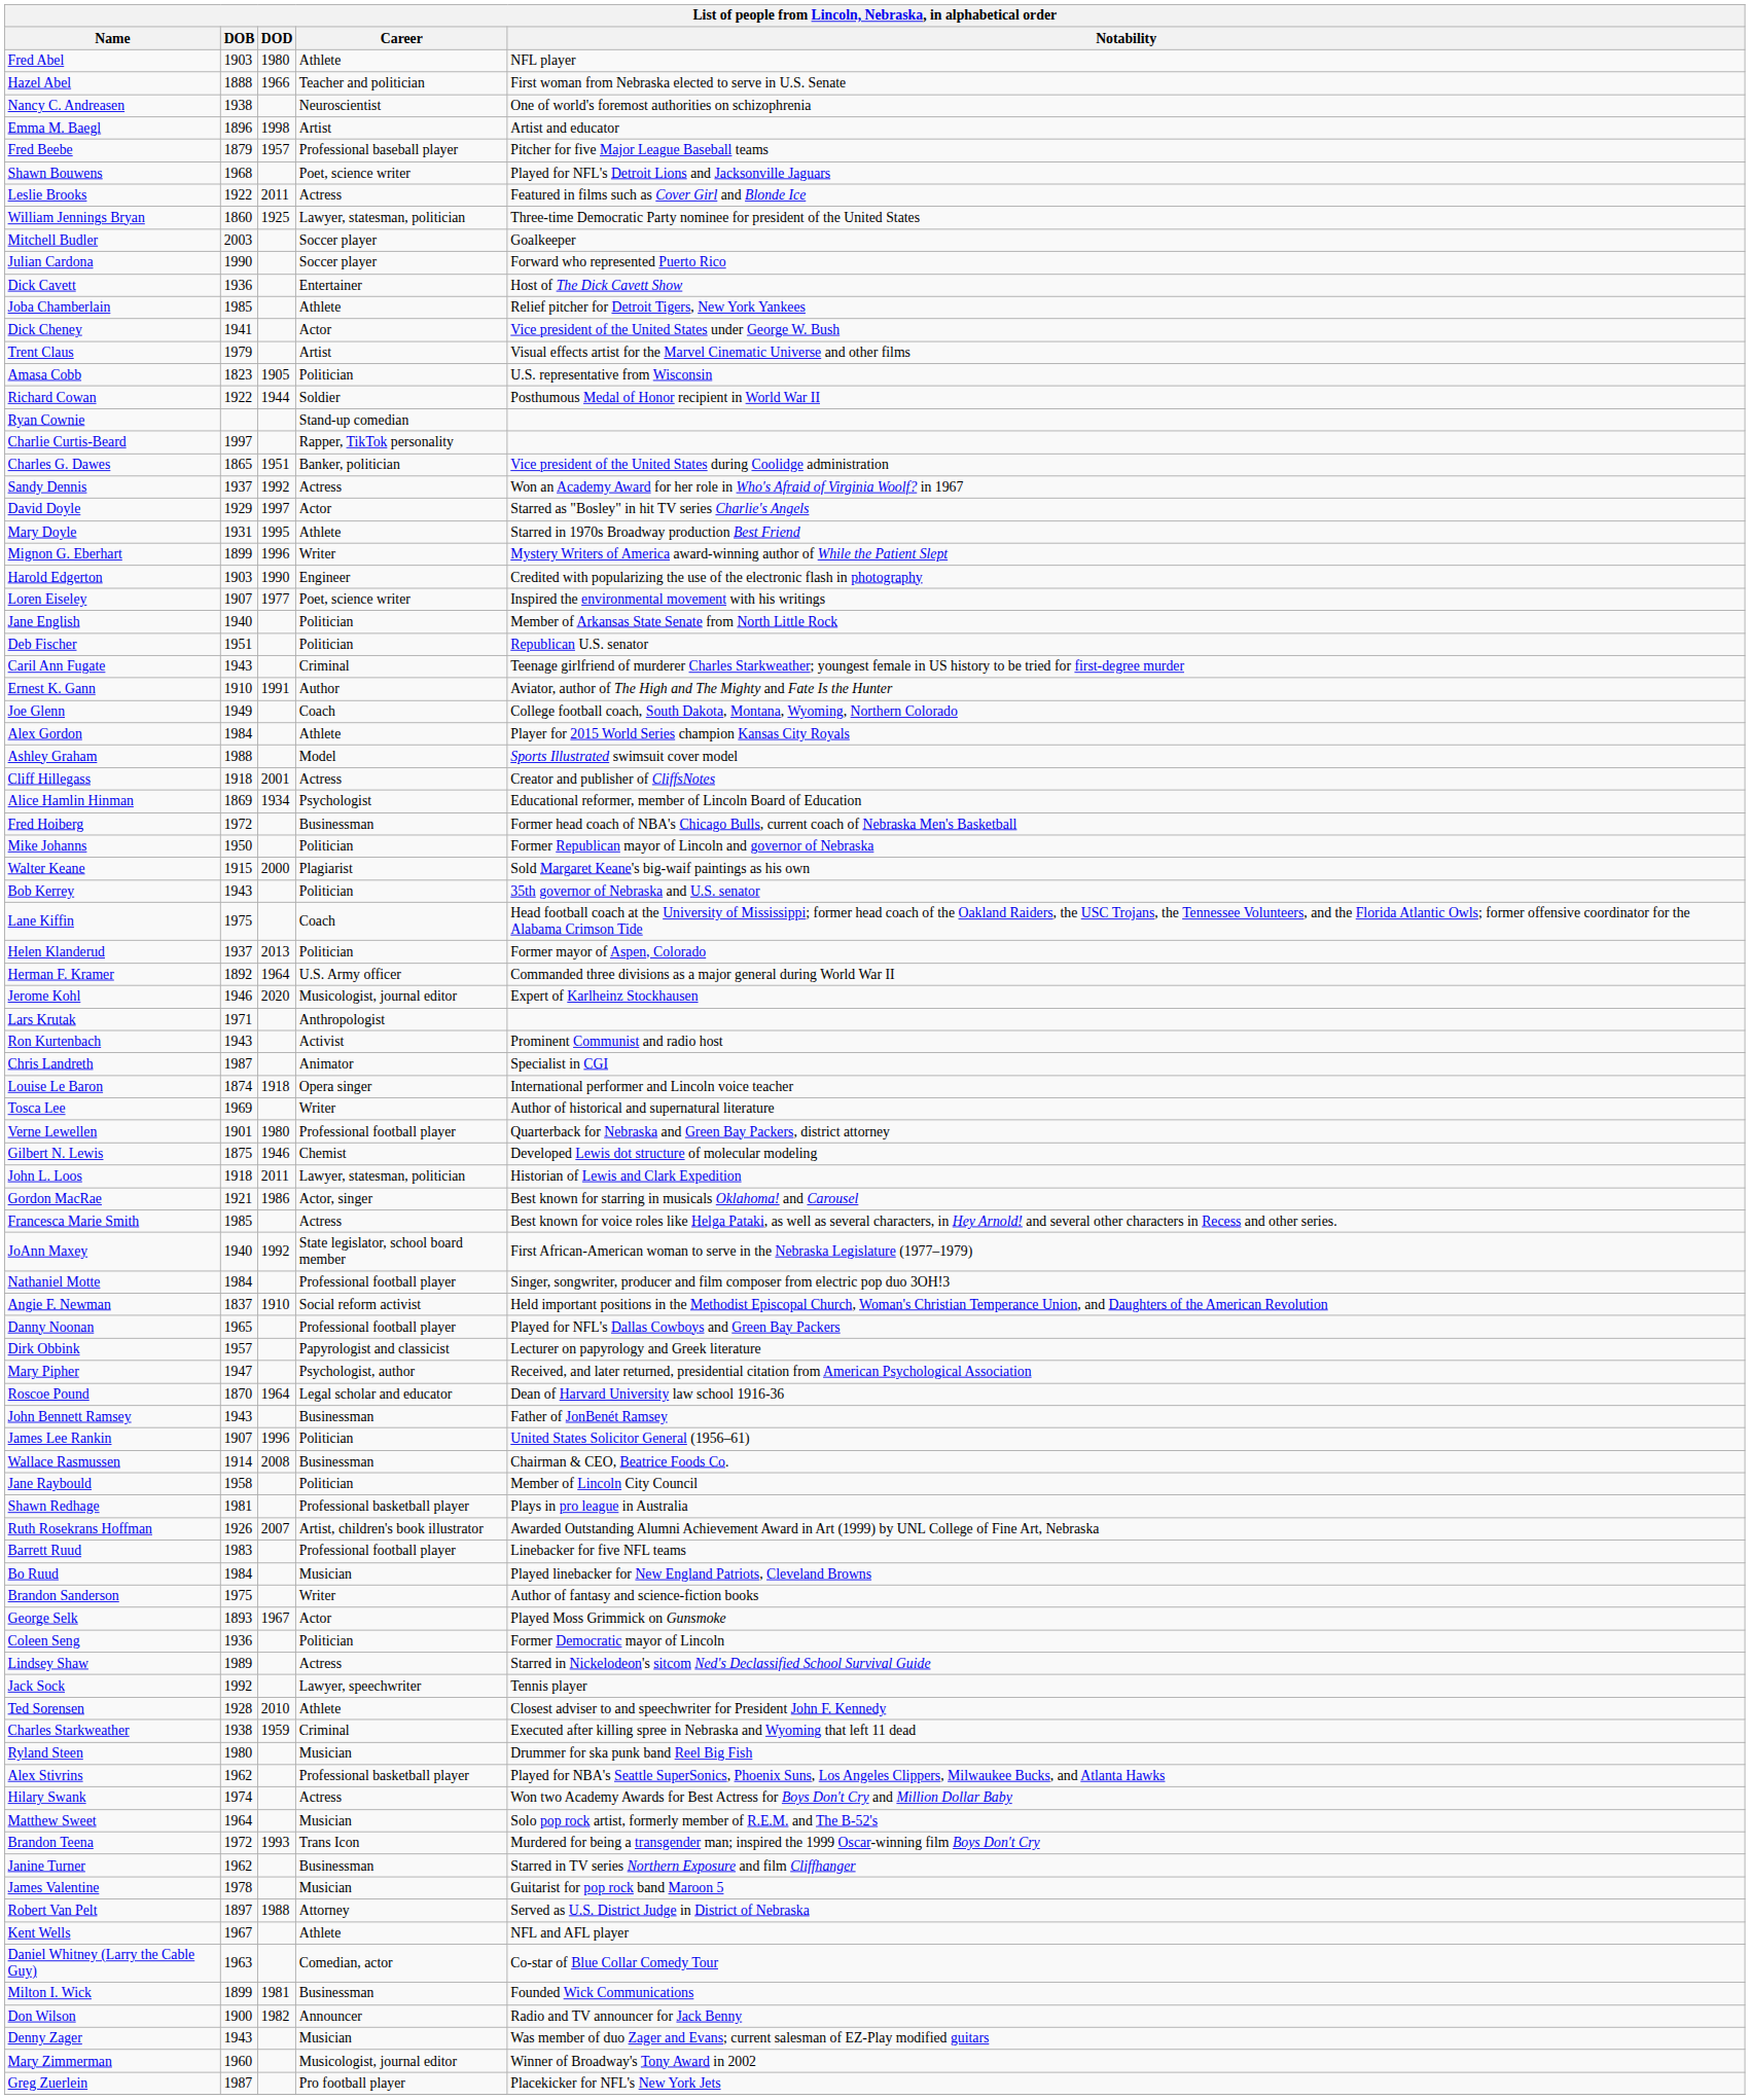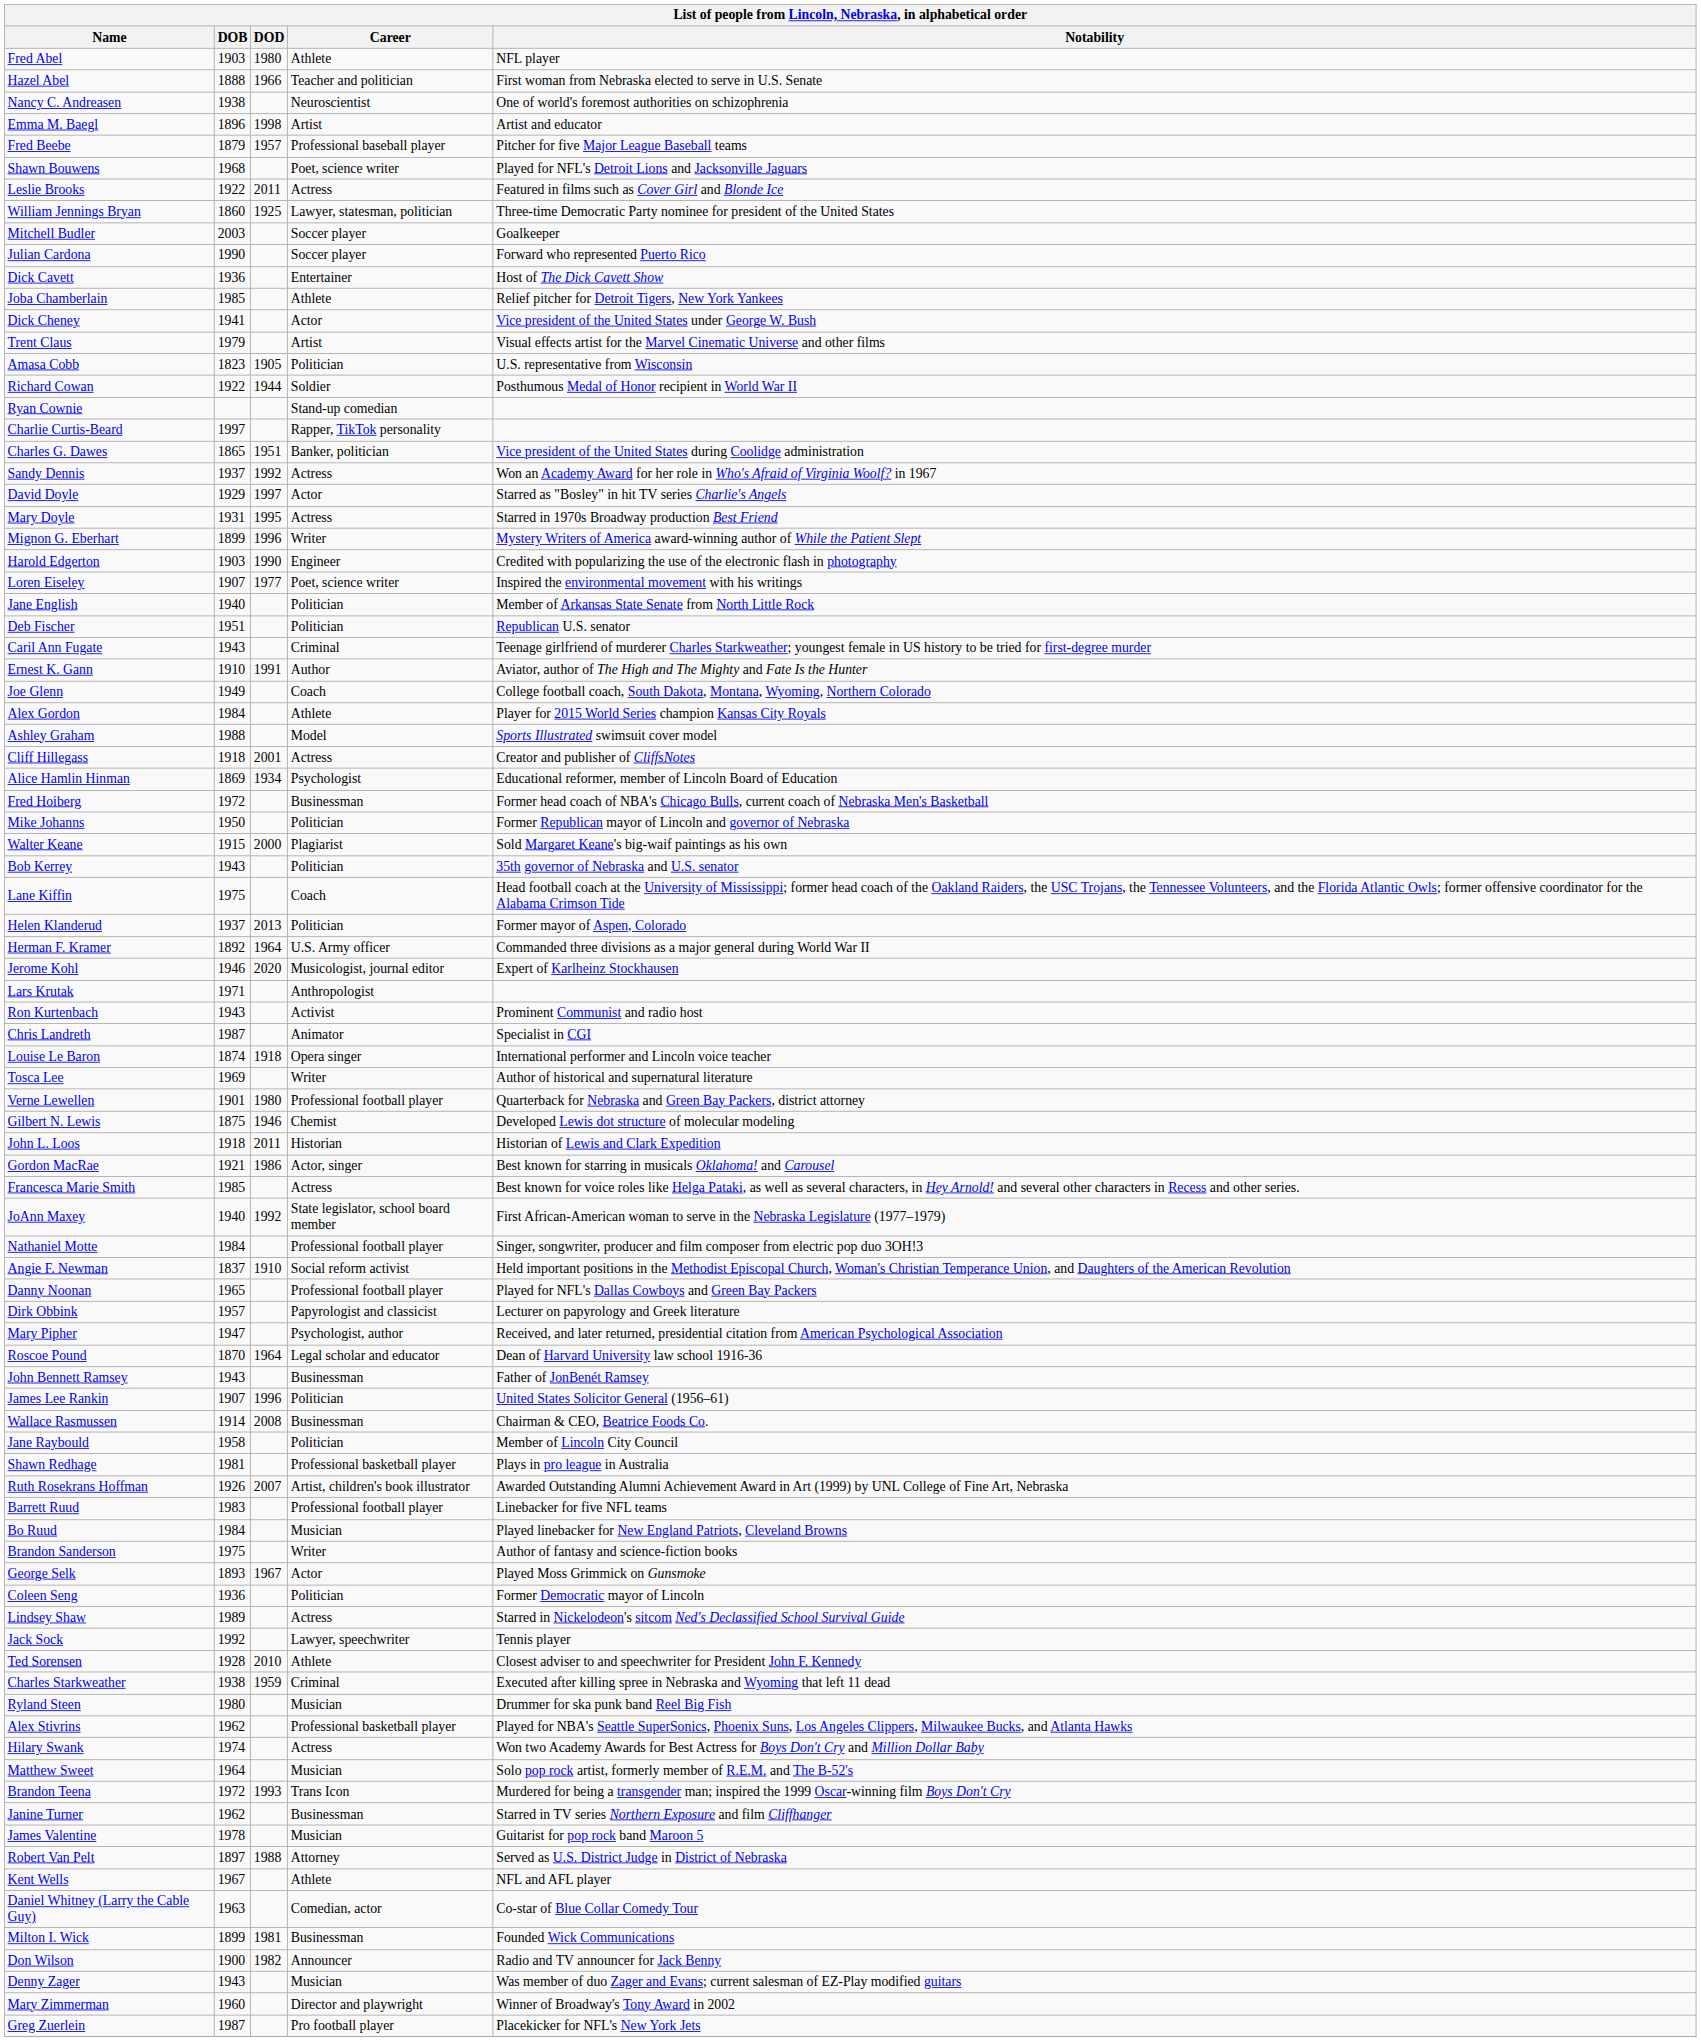Mary Doyle | Career: Athlete -> Actress
John L. Loos | Career: Lawyer, statesman, politician -> Historian
Mary Zimmerman | Career: Musicologist, journal editor -> Director and playwright
